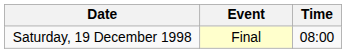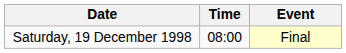columns swapped: Time <-> Event
